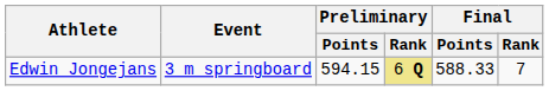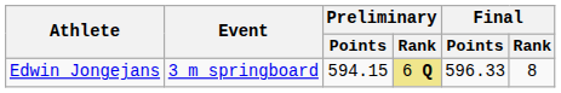Edwin Jongejans | Final / Points: 588.33 -> 596.33
Edwin Jongejans | Final / Rank: 7 -> 8
